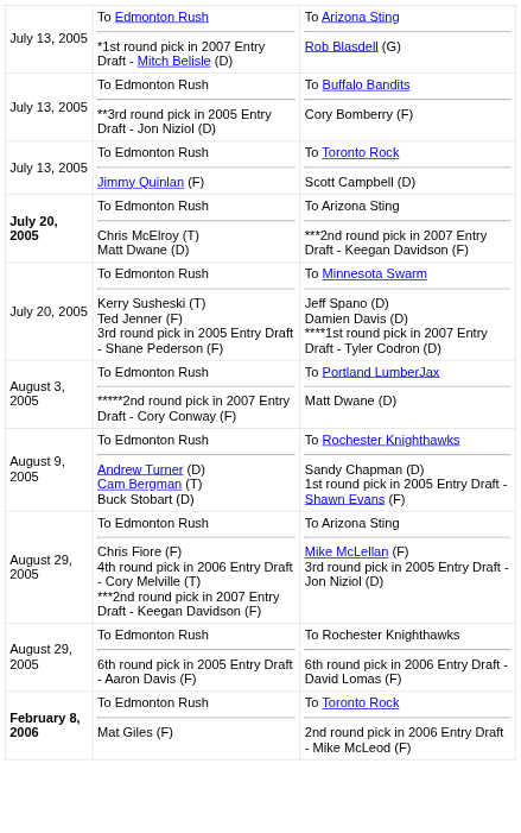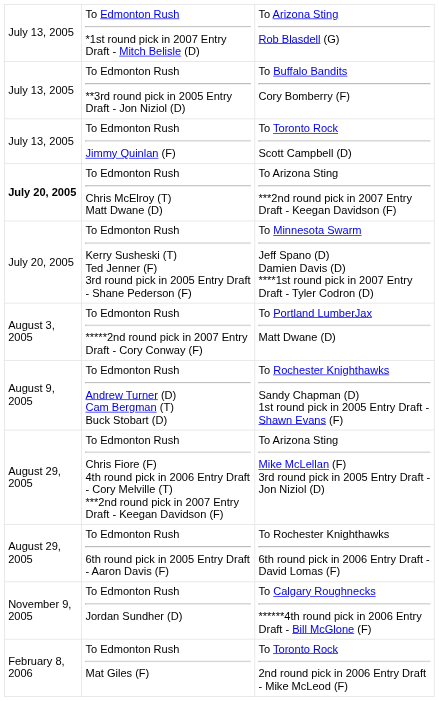+ row: November 9, 2005 | To Edmonton Rush Jordan Sundher (D) | To Calgary Roughnecks ******4th round pick in 2006 Entry Draft - Bill McGlone (F)
To Edmonton Rush Mat Giles (F) | column 1: bold -> normal
